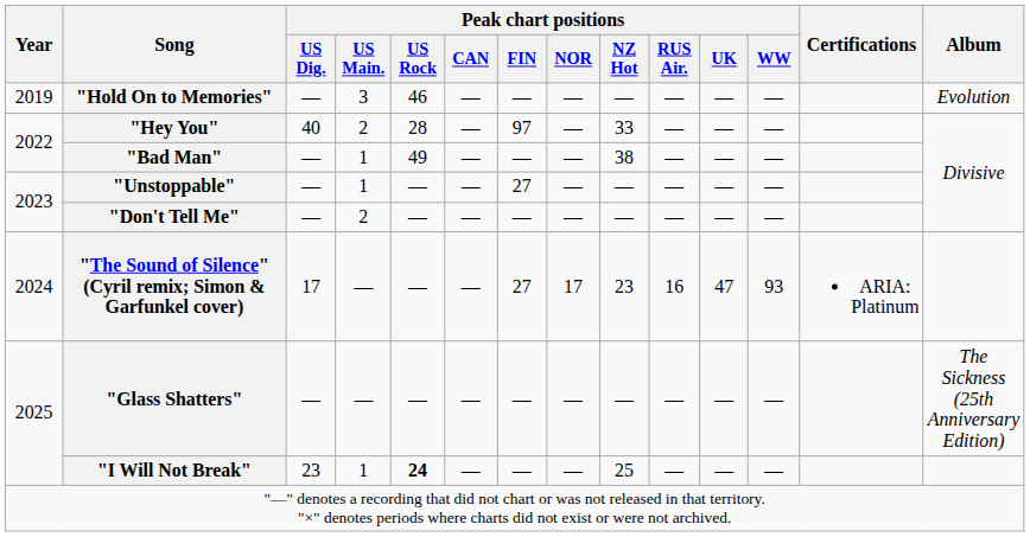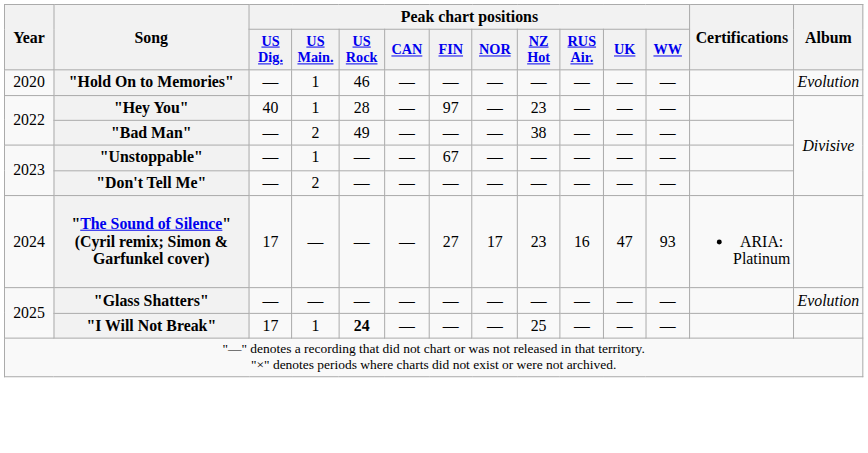"Hold On to Memories" | Year: 2019 -> 2020
"Hold On to Memories" | Peak chart positions / US Main.: 3 -> 1
"Hey You" | Peak chart positions / US Main.: 2 -> 1
"Hey You" | Peak chart positions / NZ Hot: 33 -> 23
"Bad Man" | Peak chart positions / US Main.: 1 -> 2
"Unstoppable" | Peak chart positions / FIN: 27 -> 67
"Glass Shatters" | Album: The Sickness (25th Anniversary Edition) -> Evolution
"I Will Not Break" | Peak chart positions / US Dig.: 23 -> 17
